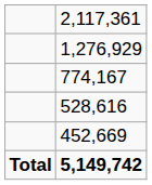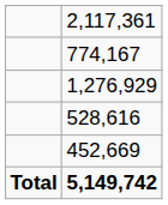rows swapped: 1,276,929 <-> 774,167
